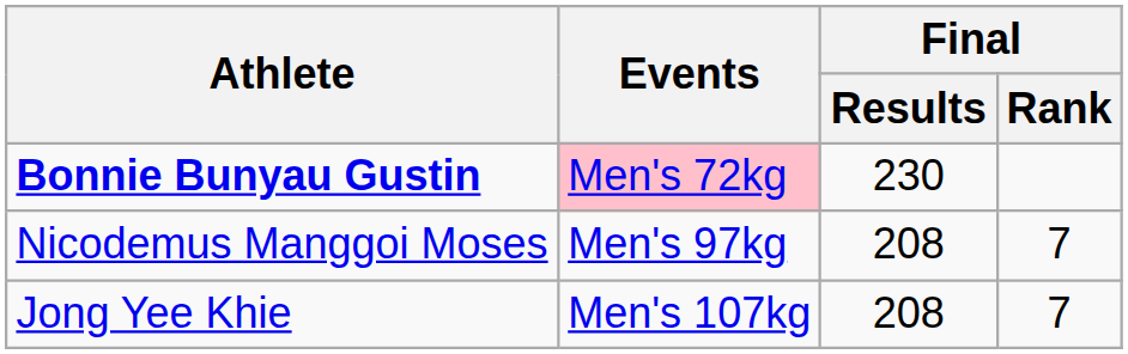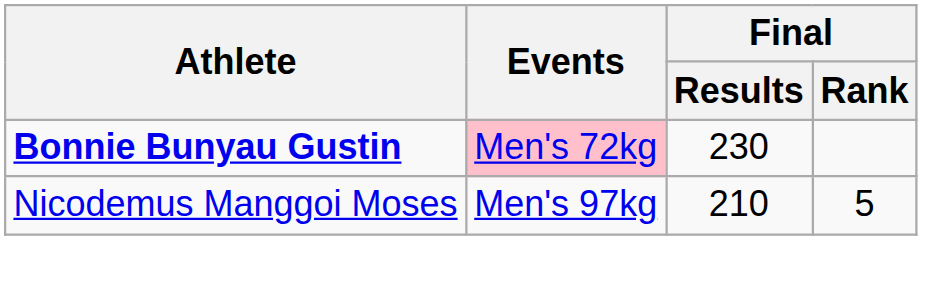Nicodemus Manggoi Moses | Final / Results: 208 -> 210
Nicodemus Manggoi Moses | Final / Rank: 7 -> 5
- row: Jong Yee Khie | Men's 107kg | 208 | 7
